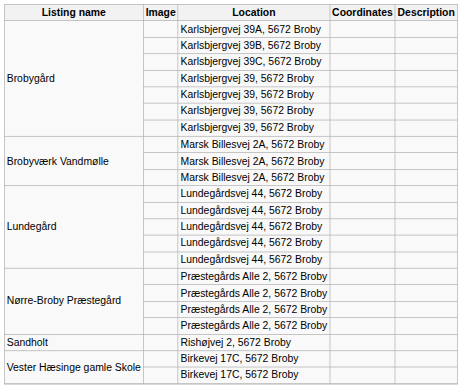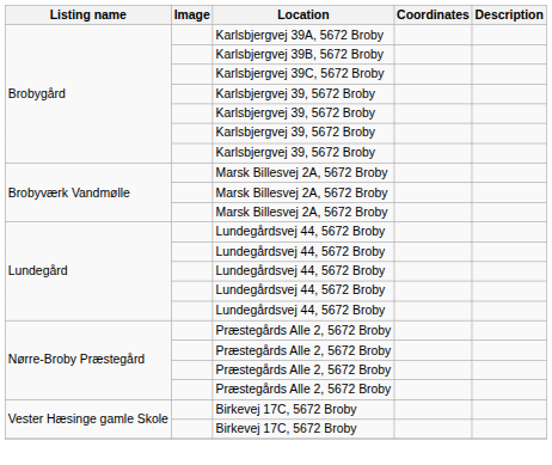- row: Sandholt | Rishøjvej 2, 5672 Broby
